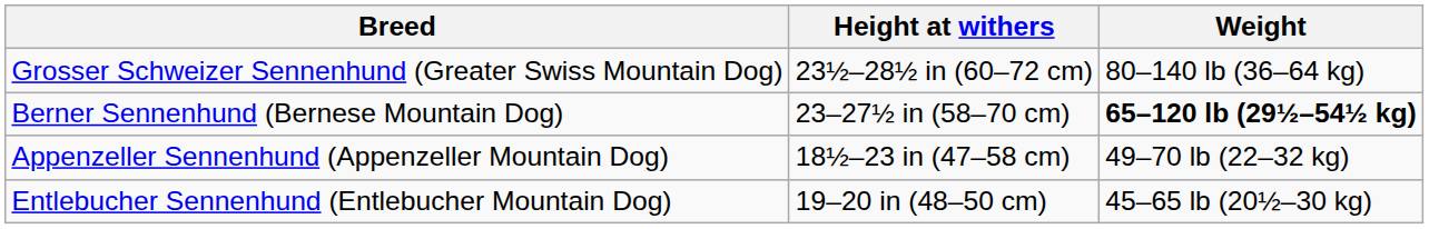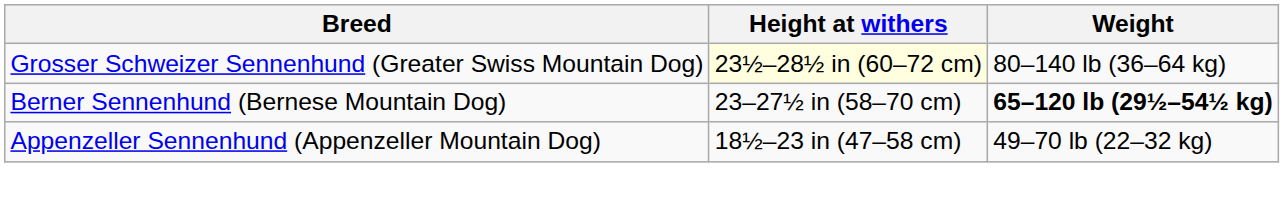Grosser Schweizer Sennenhund (Greater Swiss Mountain Dog) | Height at withers: no background -> lightyellow background
- row: Entlebucher Sennenhund (Entlebucher Mountain Dog) | 19–20 in (48–50 cm) | 45–65 lb (20½–30 kg)
